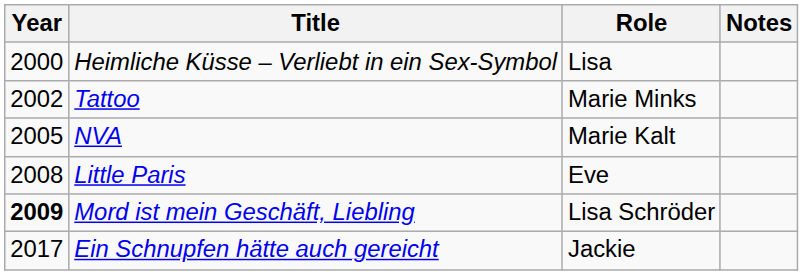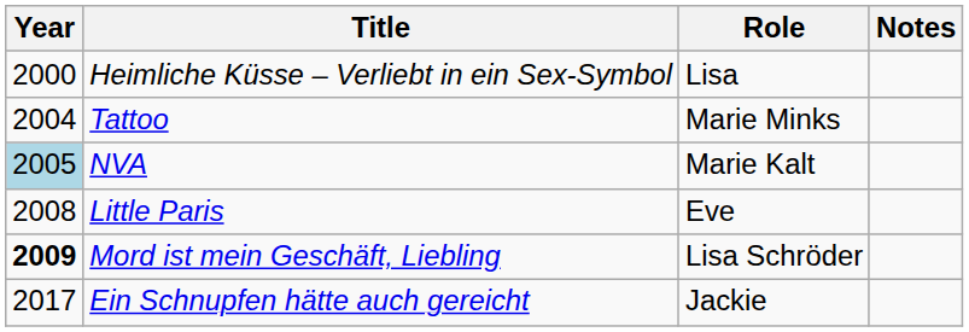Tattoo | Year: 2002 -> 2004
NVA | Year: no background -> lightblue background
